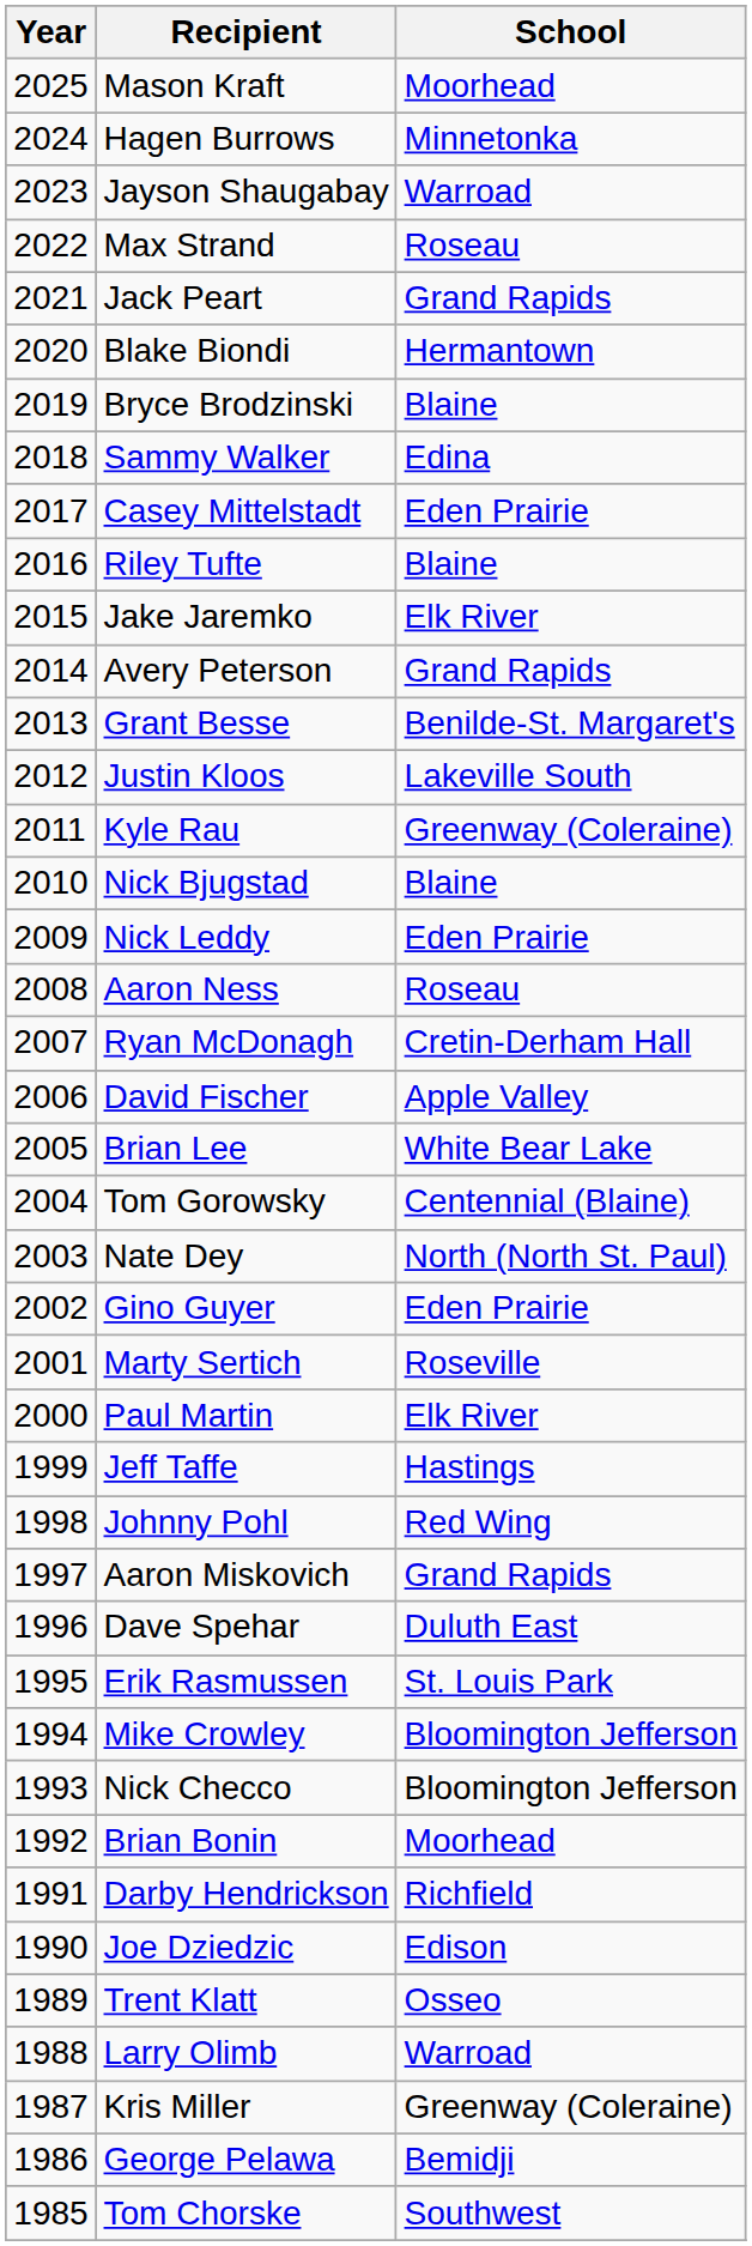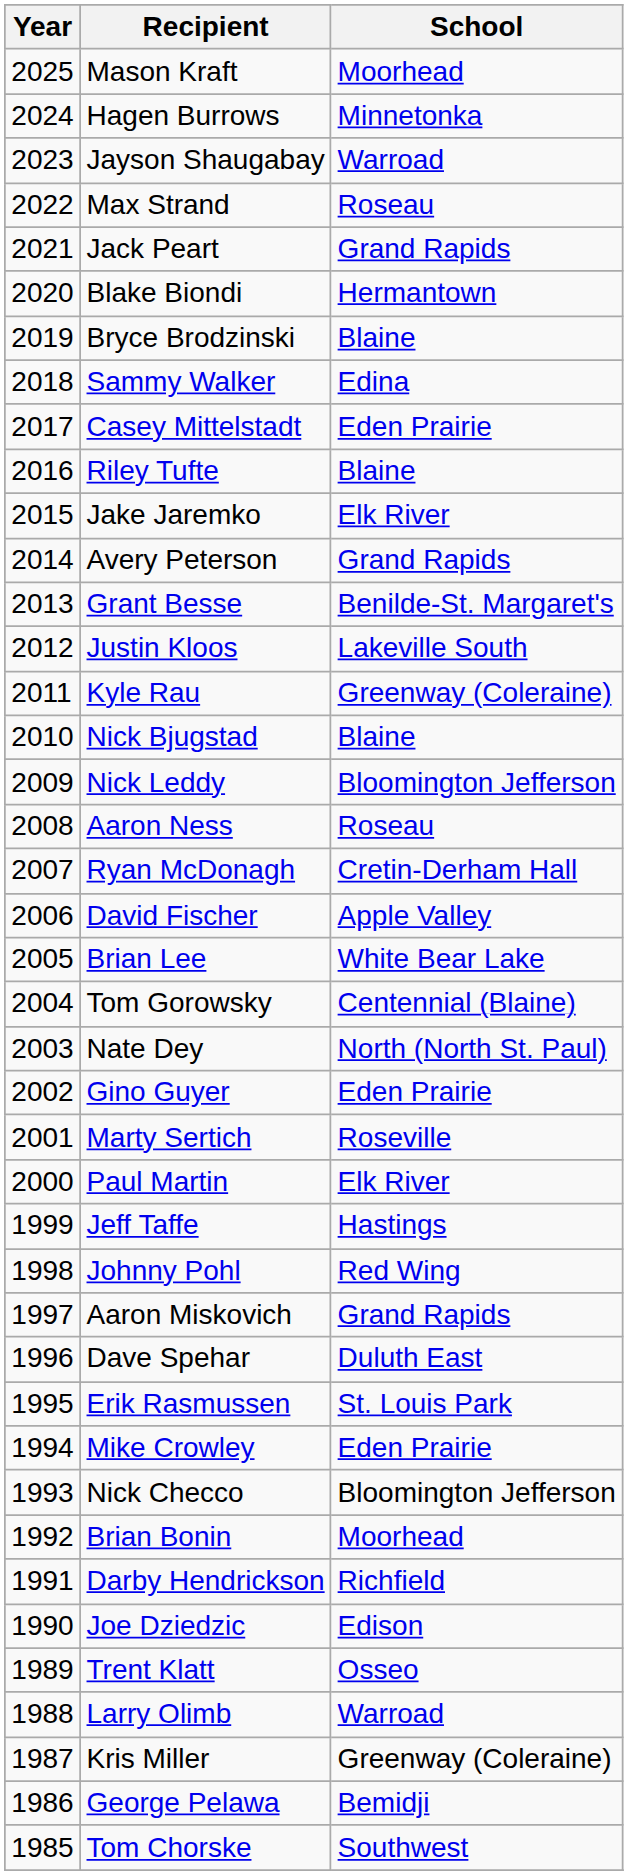Nick Leddy | School: Eden Prairie -> Bloomington Jefferson
Mike Crowley | School: Bloomington Jefferson -> Eden Prairie
